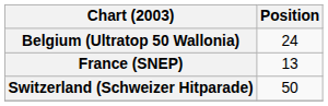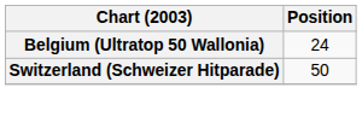- row: France (SNEP) | 13
